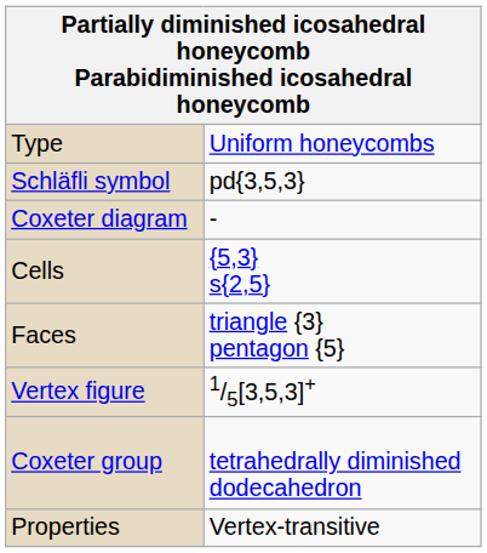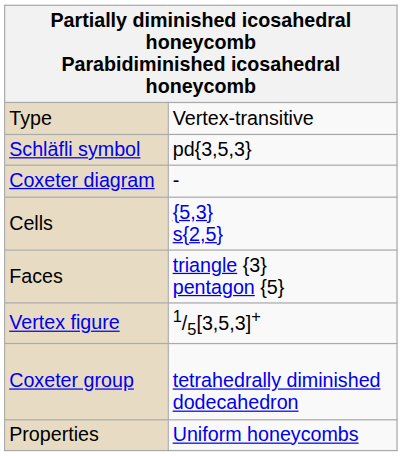Type | column 2: Uniform honeycombs -> Vertex-transitive
Properties | column 2: Vertex-transitive -> Uniform honeycombs
